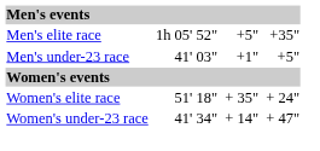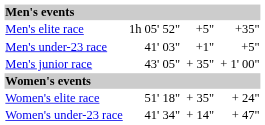+ row: Men's junior race | 43' 05" | + 35" | + 1' 00"
